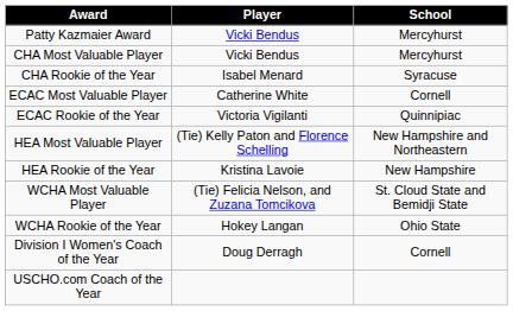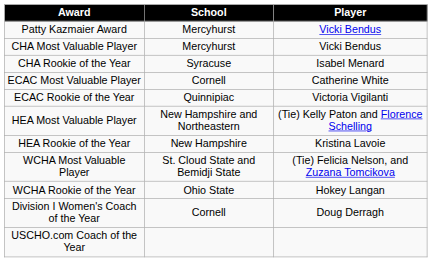columns swapped: Player <-> School
